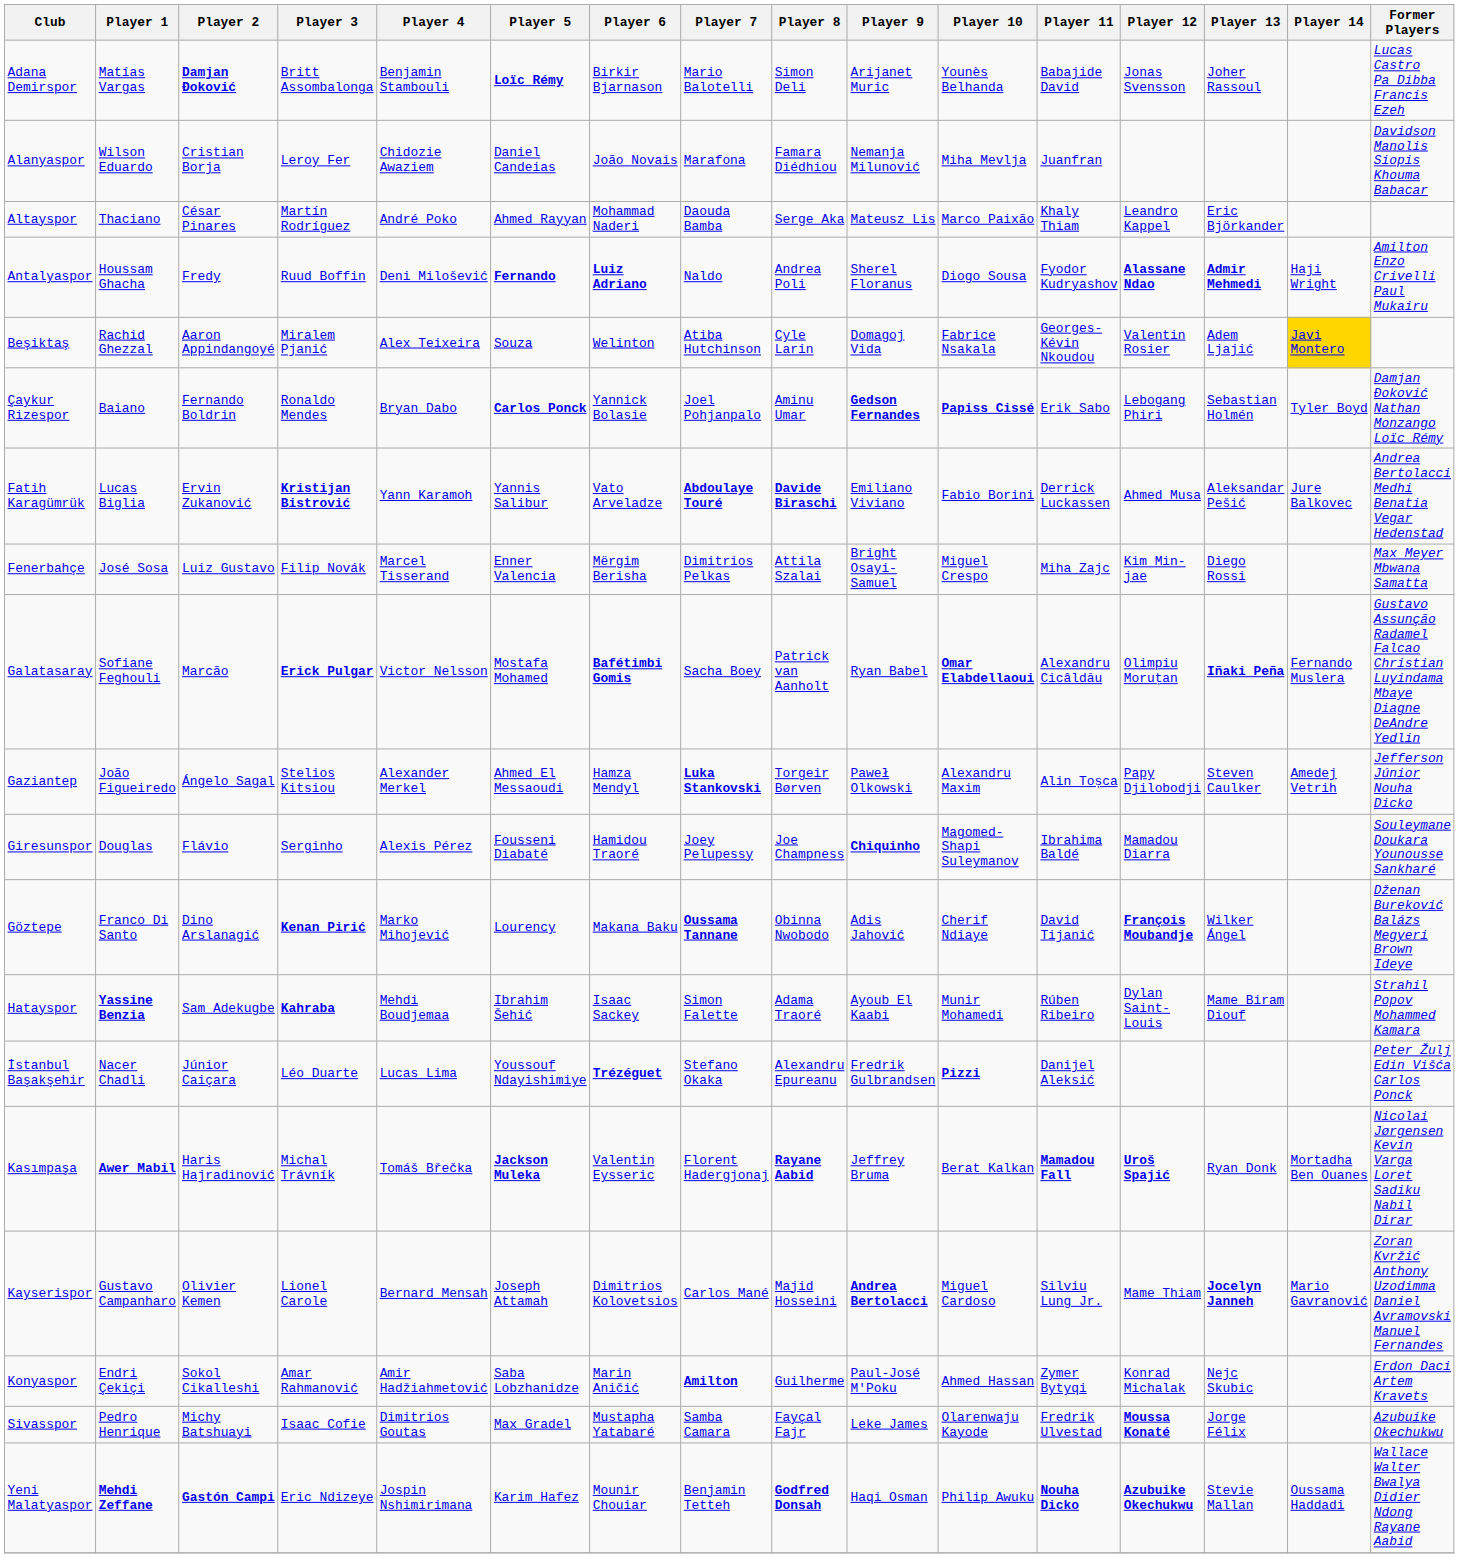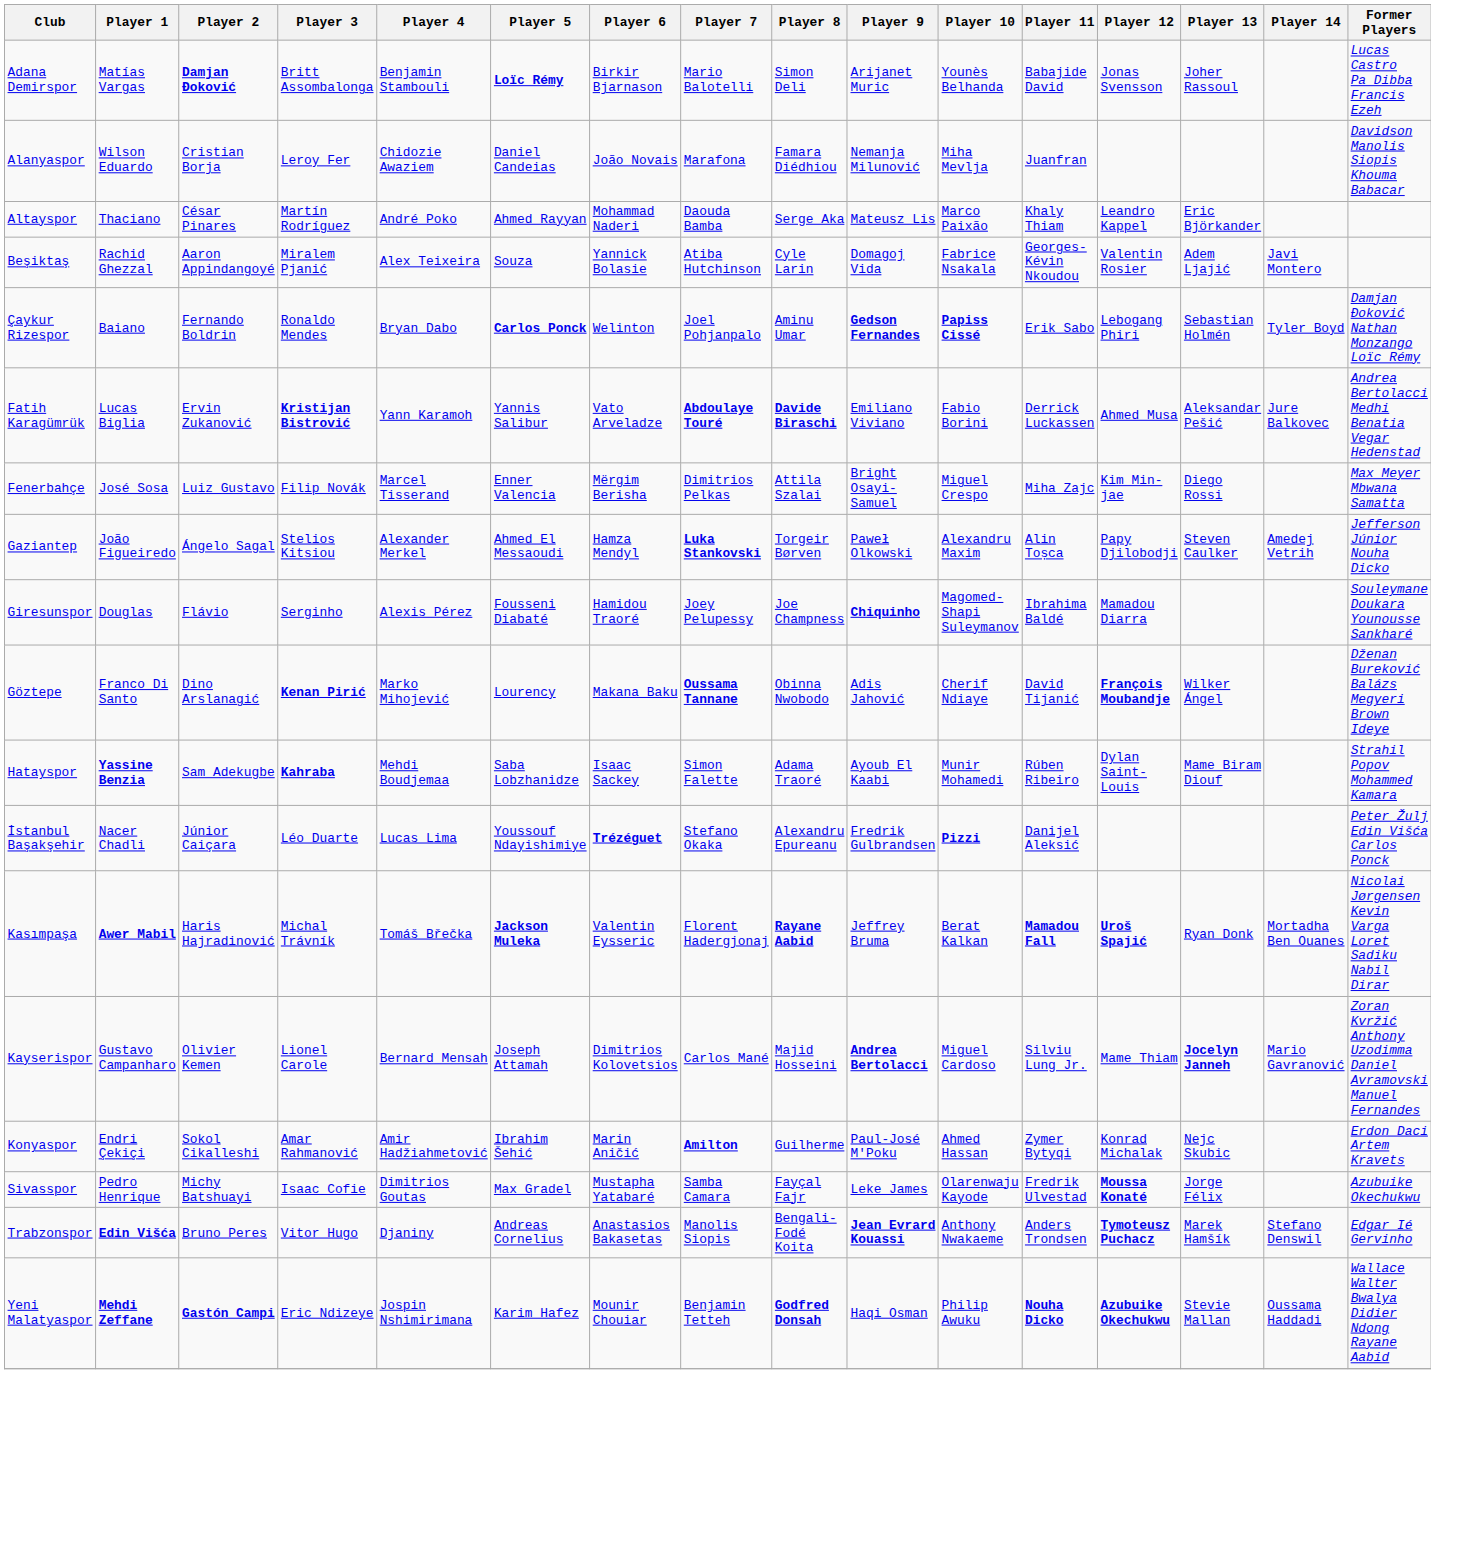- row: Antalyaspor | Houssam Ghacha | Fredy | Ruud Boffin | Deni Milošević | Fernando | Luiz Adriano | Naldo | Andrea Poli | Sherel Floranus | Diogo Sousa | Fyodor Kudryashov | Alassane Ndao | Admir Mehmedi | Haji Wright | Amilton Enzo Crivelli Paul Mukairu
Beşiktaş | Player 6: Welinton -> Yannick Bolasie
Beşiktaş | Player 14: gold background -> no background
Çaykur Rizespor | Player 6: Yannick Bolasie -> Welinton
- row: Galatasaray | Sofiane Feghouli | Marcão | Erick Pulgar | Victor Nelsson | Mostafa Mohamed | Bafétimbi Gomis | Sacha Boey | Patrick van Aanholt | Ryan Babel | Omar Elabdellaoui | Alexandru Cicâldău | Olimpiu Moruțan | Iñaki Peña | Fernando Muslera | Gustavo Assunção Radamel Falcao Christian Luyindama Mbaye Diagne DeAndre Yedlin
Hatayspor | Player 5: Ibrahim Šehić -> Saba Lobzhanidze
Konyaspor | Player 5: Saba Lobzhanidze -> Ibrahim Šehić
+ row: Trabzonspor | Edin Višća | Bruno Peres | Vitor Hugo | Djaniny | Andreas Cornelius | Anastasios Bakasetas | Manolis Siopis | Bengali-Fodé Koita | Jean Evrard Kouassi | Anthony Nwakaeme | Anders Trondsen | Tymoteusz Puchacz | Marek Hamšík | Stefano Denswil | Edgar Ié Gervinho
